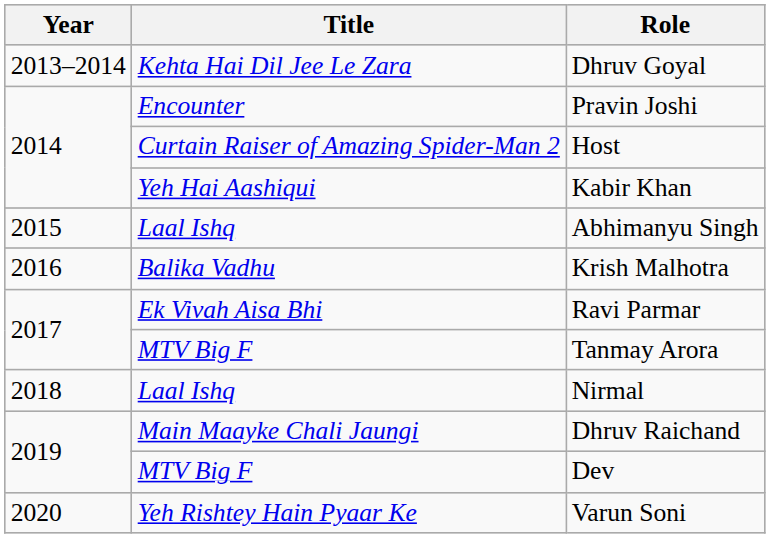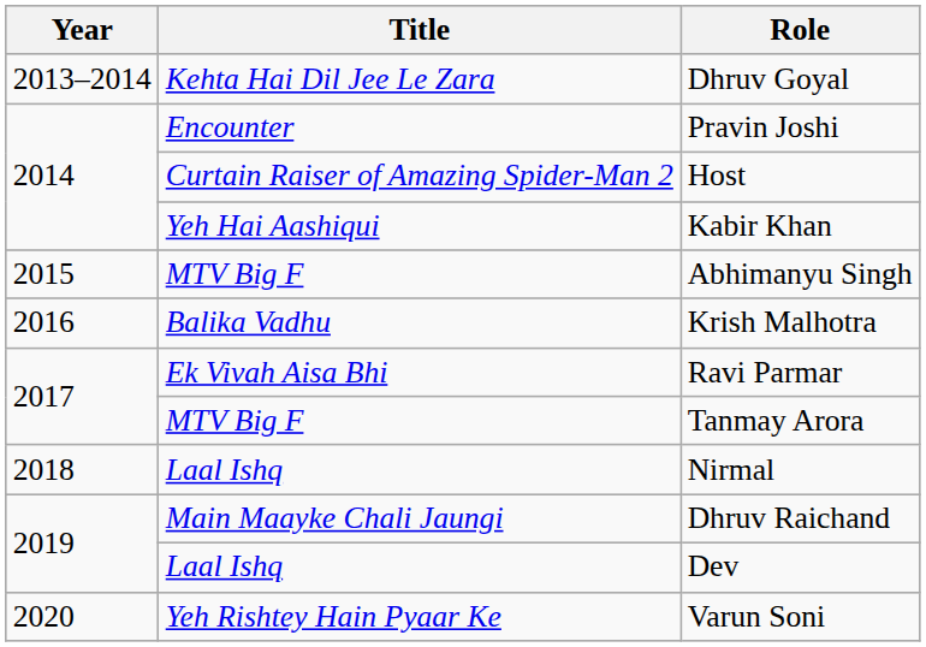Abhimanyu Singh | Title: Laal Ishq -> MTV Big F
Dev | Title: MTV Big F -> Laal Ishq
